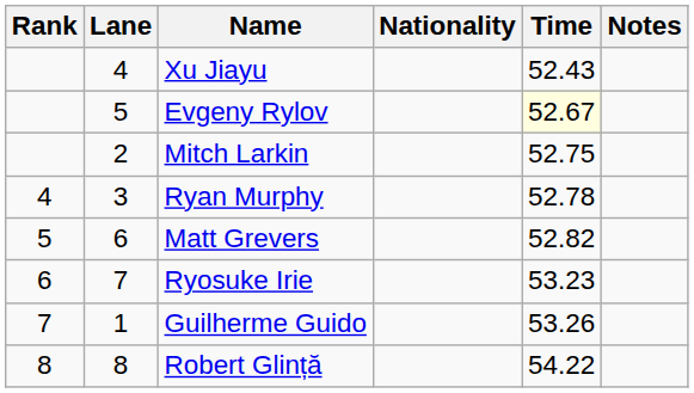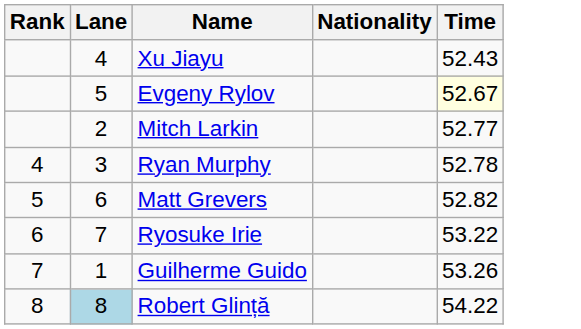- column: Notes
Mitch Larkin | Time: 52.75 -> 52.77
Ryosuke Irie | Time: 53.23 -> 53.22
Robert Glință | Lane: no background -> lightblue background
